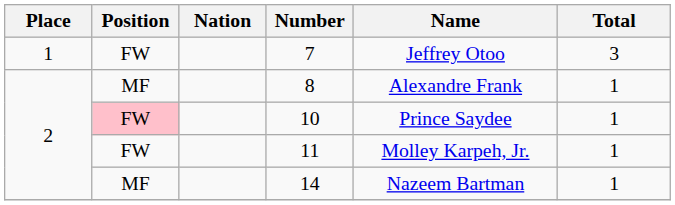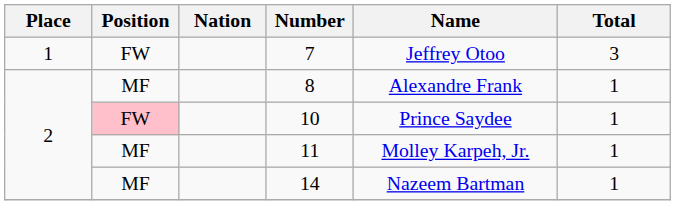11 | Position: FW -> MF
